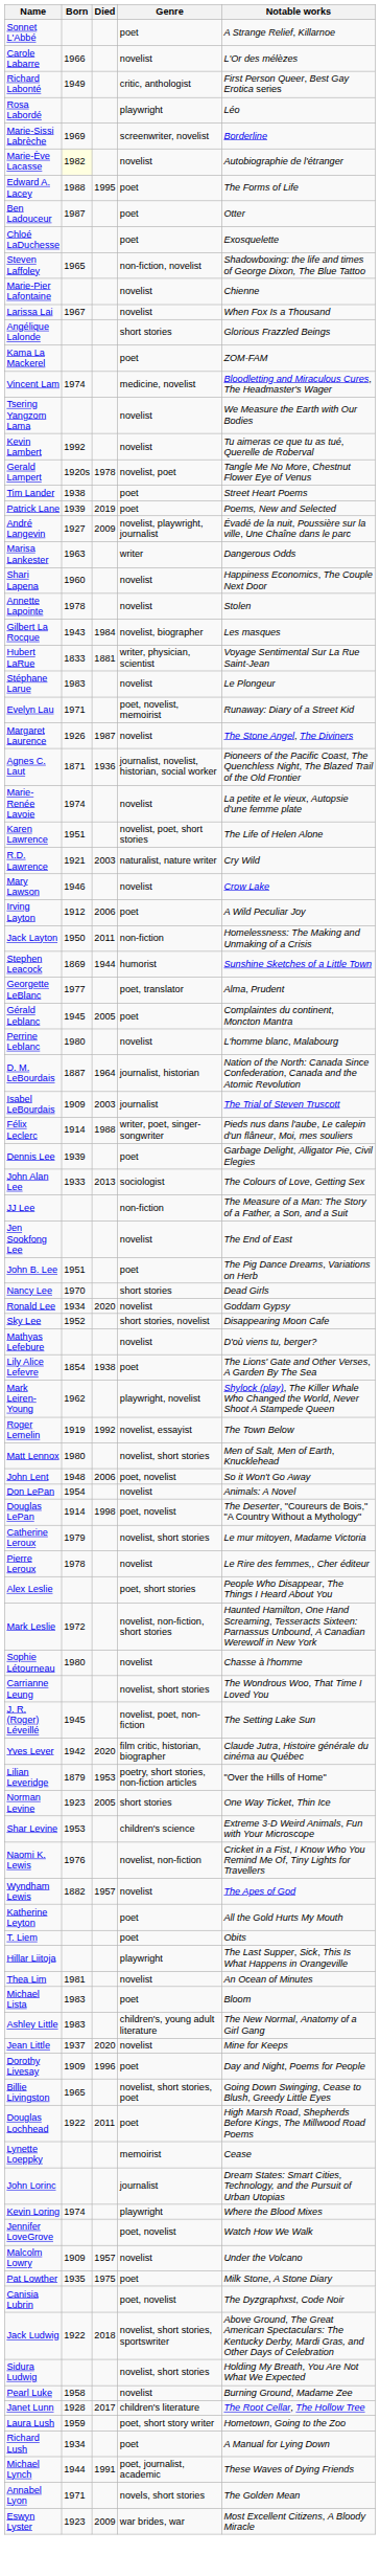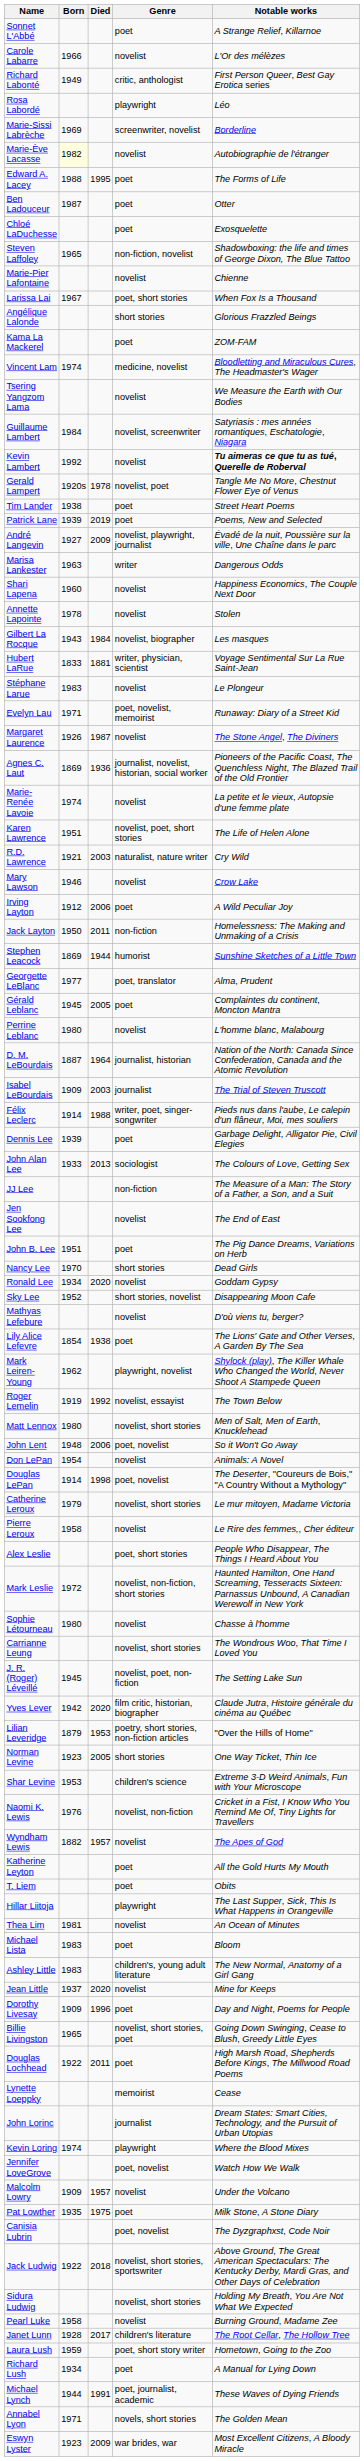Larissa Lai | Genre: novelist -> poet, short stories
+ row: Guillaume Lambert | 1984 | novelist, screenwriter | Satyriasis : mes années romantiques, Eschatologie, Niagara
Kevin Lambert | Notable works: normal -> bold
Agnes C. Laut | Born: 1871 -> 1869
Pierre Leroux | Born: 1978 -> 1958
